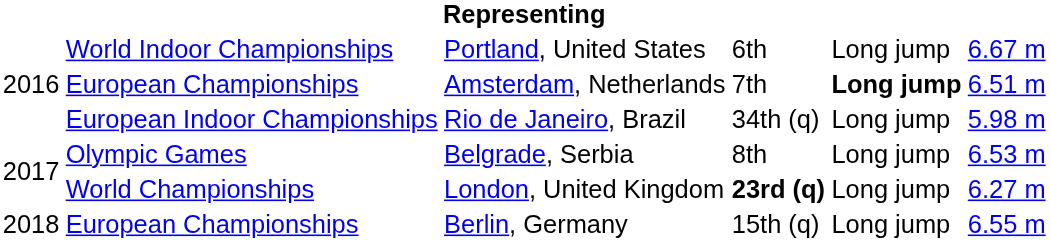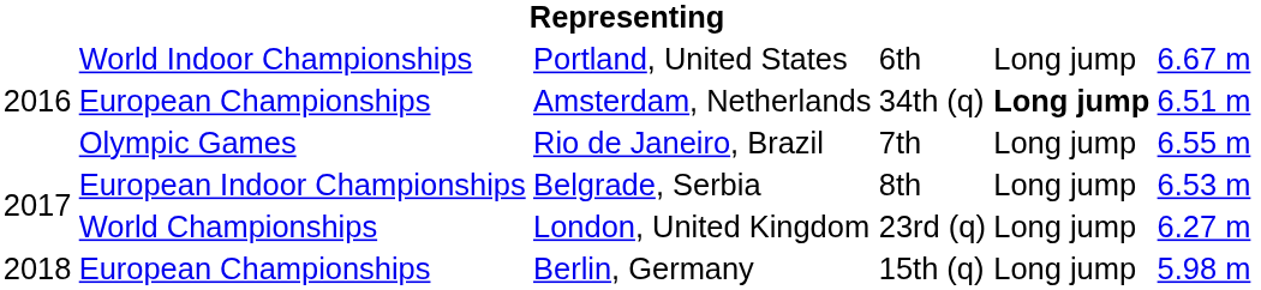Amsterdam, Netherlands | column 4: 7th -> 34th (q)
Rio de Janeiro, Brazil | column 2: European Indoor Championships -> Olympic Games
Rio de Janeiro, Brazil | column 4: 34th (q) -> 7th
Rio de Janeiro, Brazil | column 6: 5.98 m -> 6.55 m
Belgrade, Serbia | column 2: Olympic Games -> European Indoor Championships
London, United Kingdom | column 4: bold -> normal
Berlin, Germany | column 6: 6.55 m -> 5.98 m
